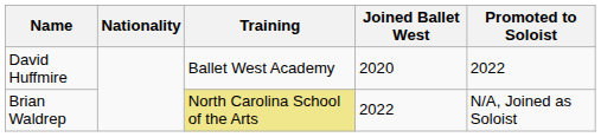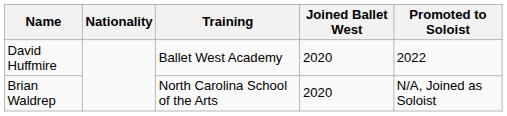Brian Waldrep | Training: khaki background -> no background
Brian Waldrep | Joined Ballet West: 2022 -> 2020
